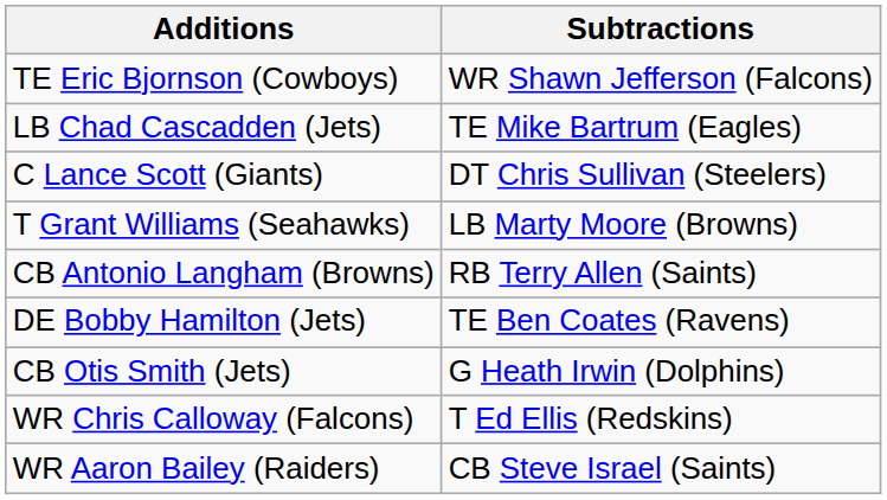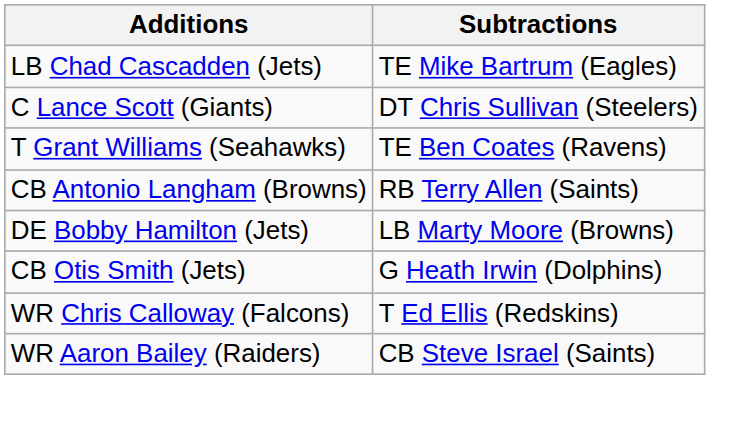- row: TE Eric Bjornson (Cowboys) | WR Shawn Jefferson (Falcons)
T Grant Williams (Seahawks) | Subtractions: LB Marty Moore (Browns) -> TE Ben Coates (Ravens)
DE Bobby Hamilton (Jets) | Subtractions: TE Ben Coates (Ravens) -> LB Marty Moore (Browns)
